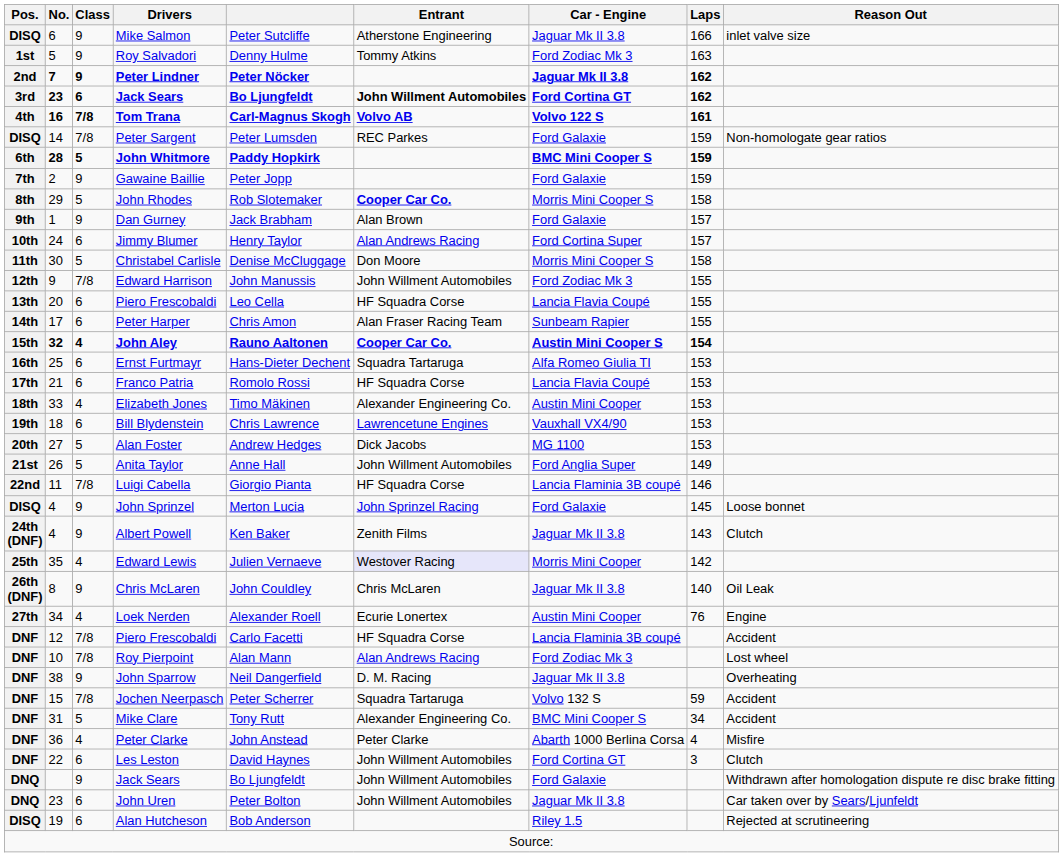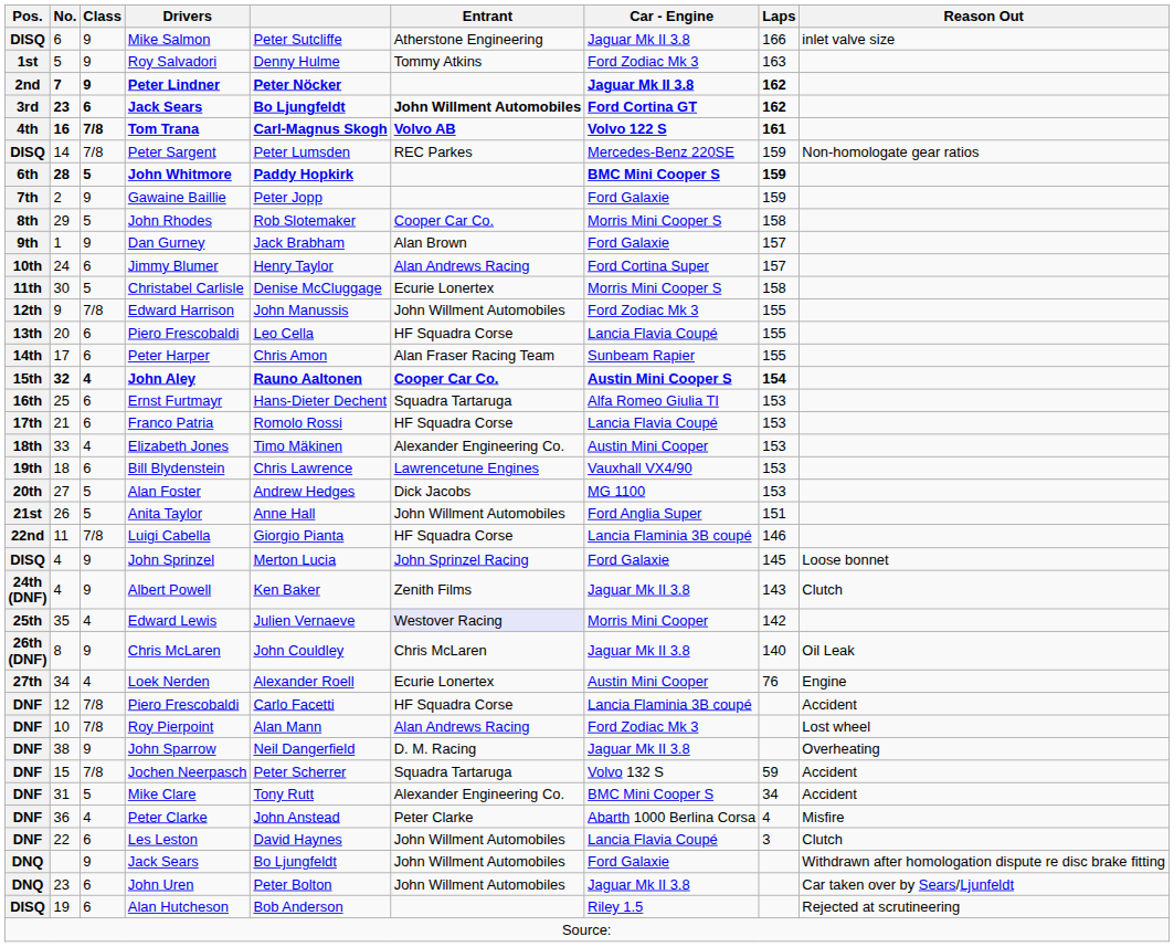Peter Sargent | Car - Engine: Ford Galaxie -> Mercedes-Benz 220SE
John Rhodes | Entrant: bold -> normal
Christabel Carlisle | Entrant: Don Moore -> Ecurie Lonertex
Anita Taylor | Laps: 149 -> 151
Les Leston | Car - Engine: Ford Cortina GT -> Lancia Flavia Coupé
